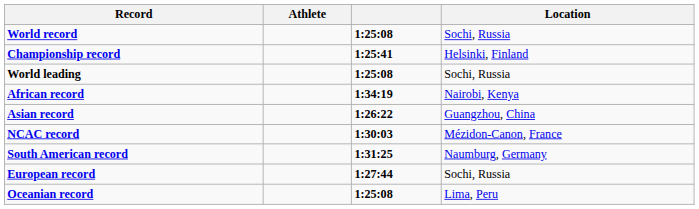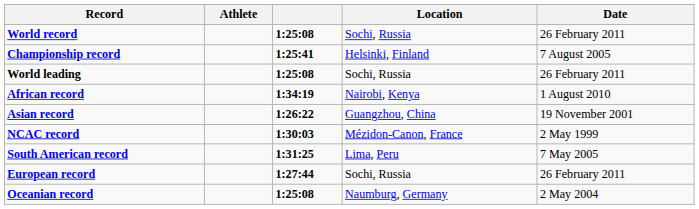+ column: Date | 26 February 2011 | 7 August 2005 | 26 February 2011 | 1 August 2010 | 19 November 2001 | 2 May 1999 | 7 May 2005 | 26 February 2011 | 2 May 2004
South American record | Location: Naumburg, Germany -> Lima, Peru
Oceanian record | Location: Lima, Peru -> Naumburg, Germany
